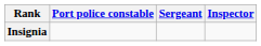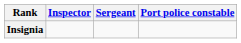columns swapped: Port police constable <-> Inspector
